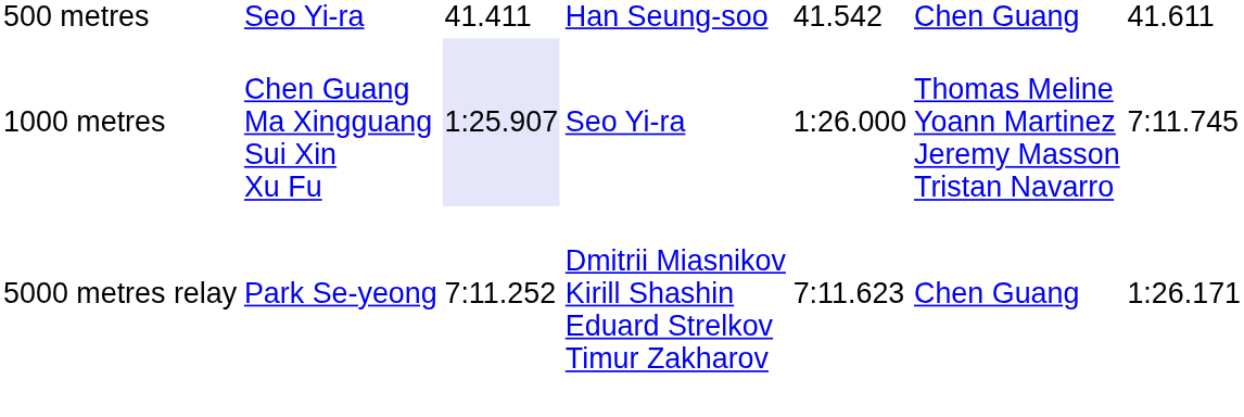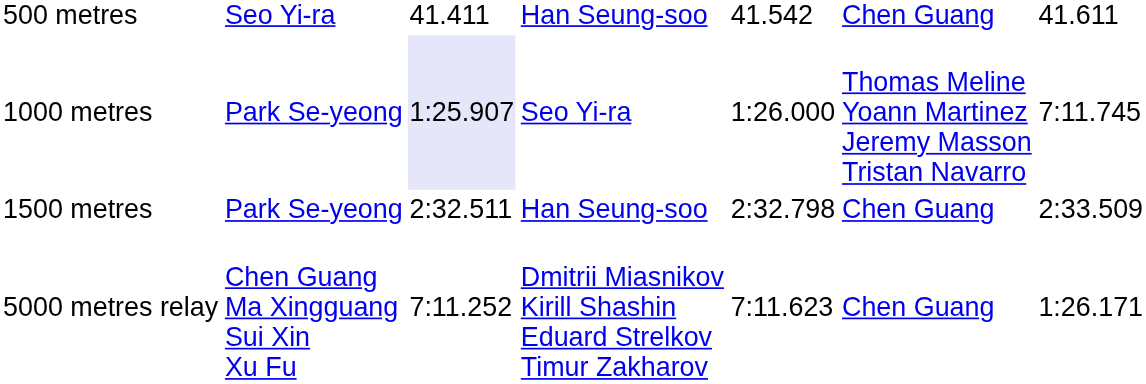1000 metres | column 2: Chen Guang Ma Xingguang Sui Xin Xu Fu -> Park Se-yeong
+ row: 1500 metres | Park Se-yeong | 2:32.511 | Han Seung-soo | 2:32.798 | Chen Guang | 2:33.509
5000 metres relay | column 2: Park Se-yeong -> Chen Guang Ma Xingguang Sui Xin Xu Fu
